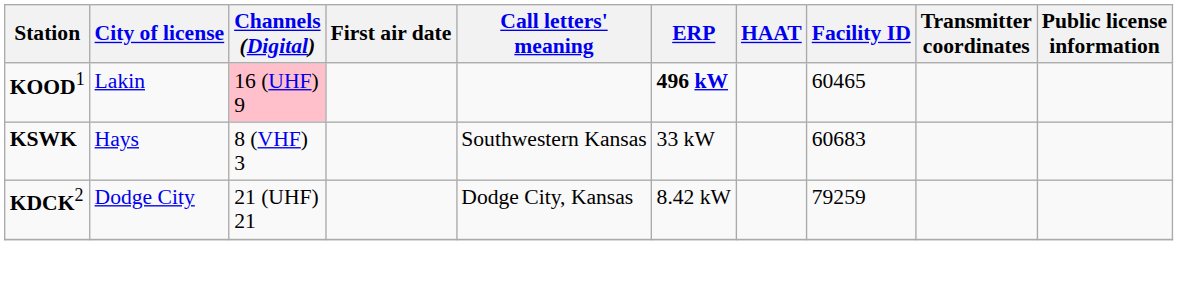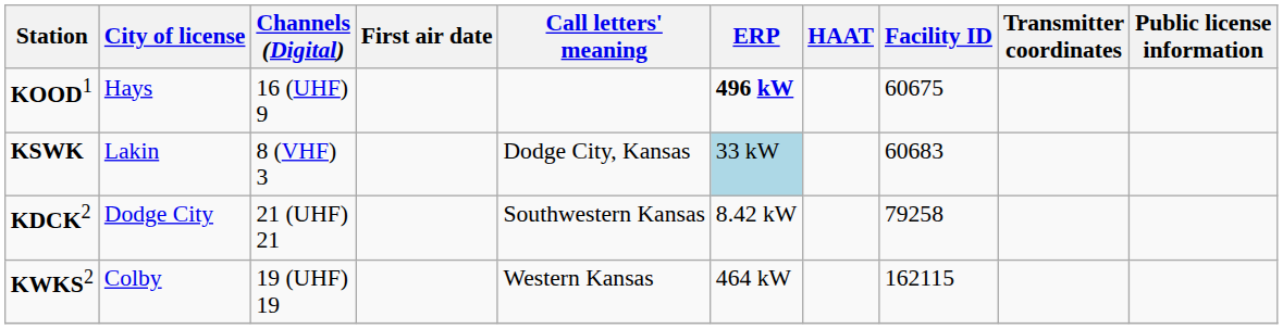KOOD1 | City of license: Lakin -> Hays
KOOD1 | Channels (Digital): pink background -> no background
KOOD1 | Facility ID: 60465 -> 60675
KSWK | City of license: Hays -> Lakin
KSWK | Call letters' meaning: Southwestern Kansas -> Dodge City, Kansas
KSWK | ERP: no background -> lightblue background
KDCK2 | Call letters' meaning: Dodge City, Kansas -> Southwestern Kansas
KDCK2 | Facility ID: 79259 -> 79258
+ row: KWKS2 | Colby | 19 (UHF) 19 | Western Kansas | 464 kW | 162115
